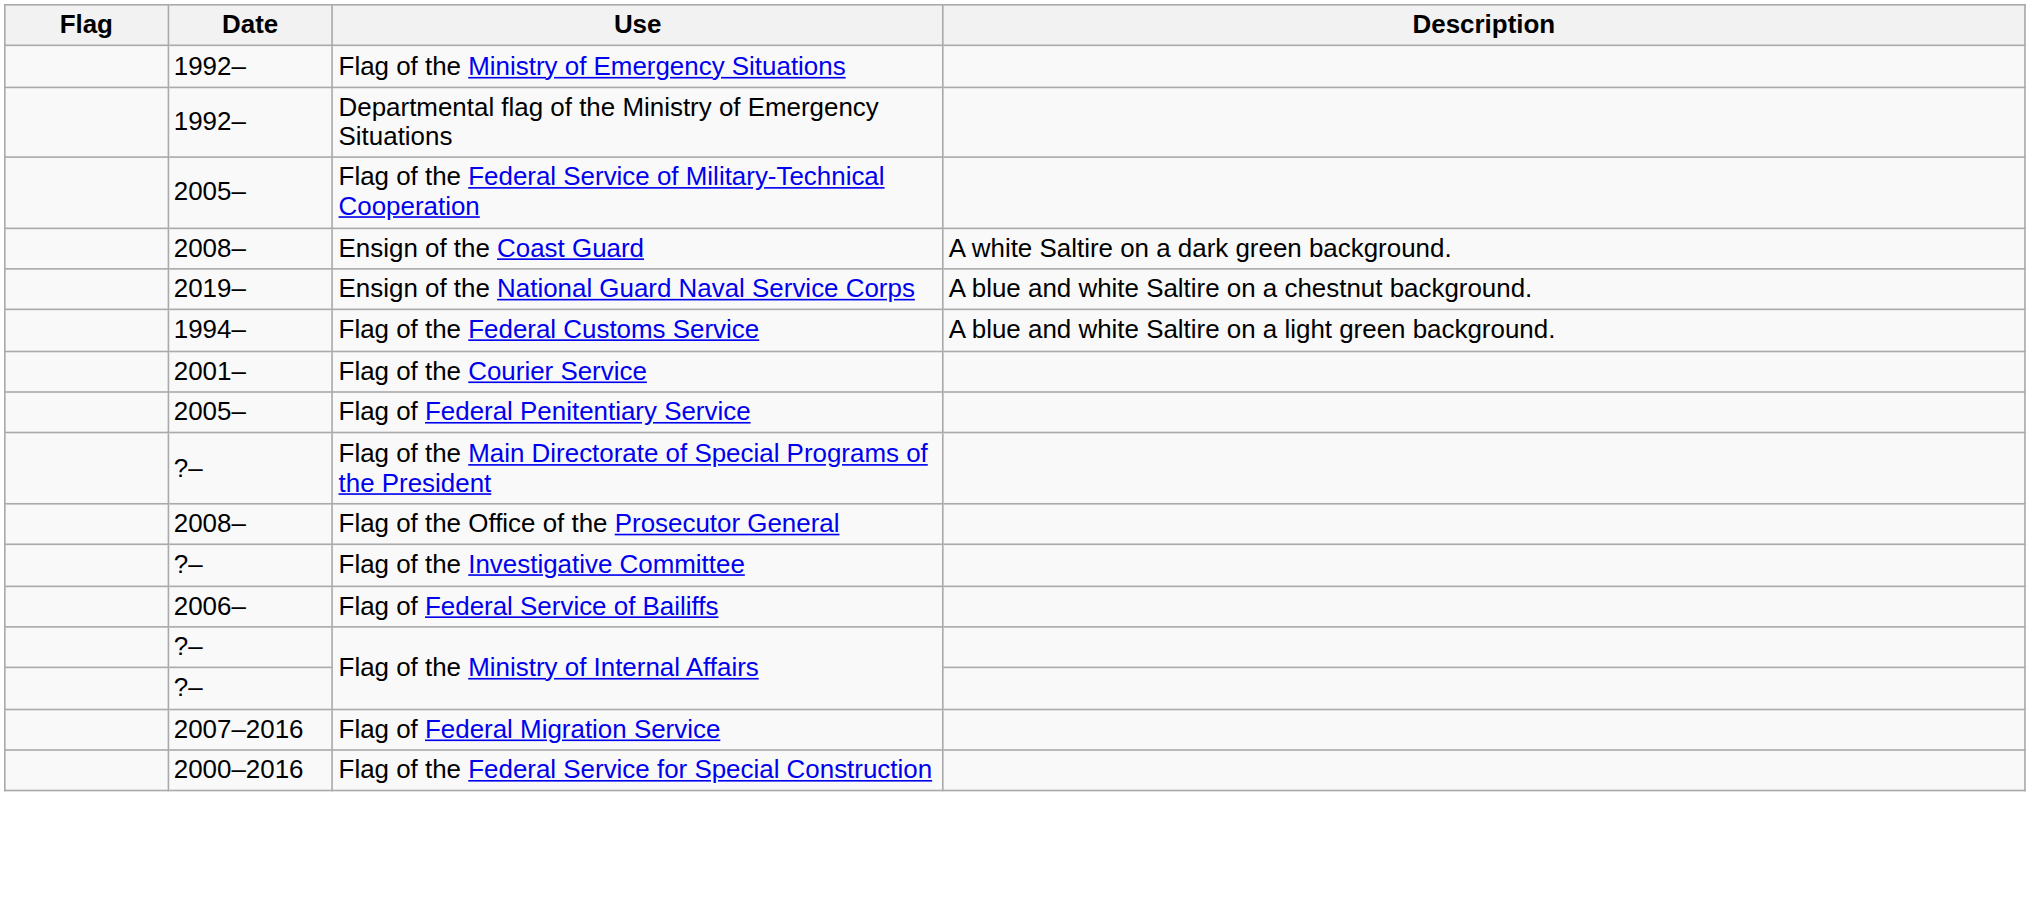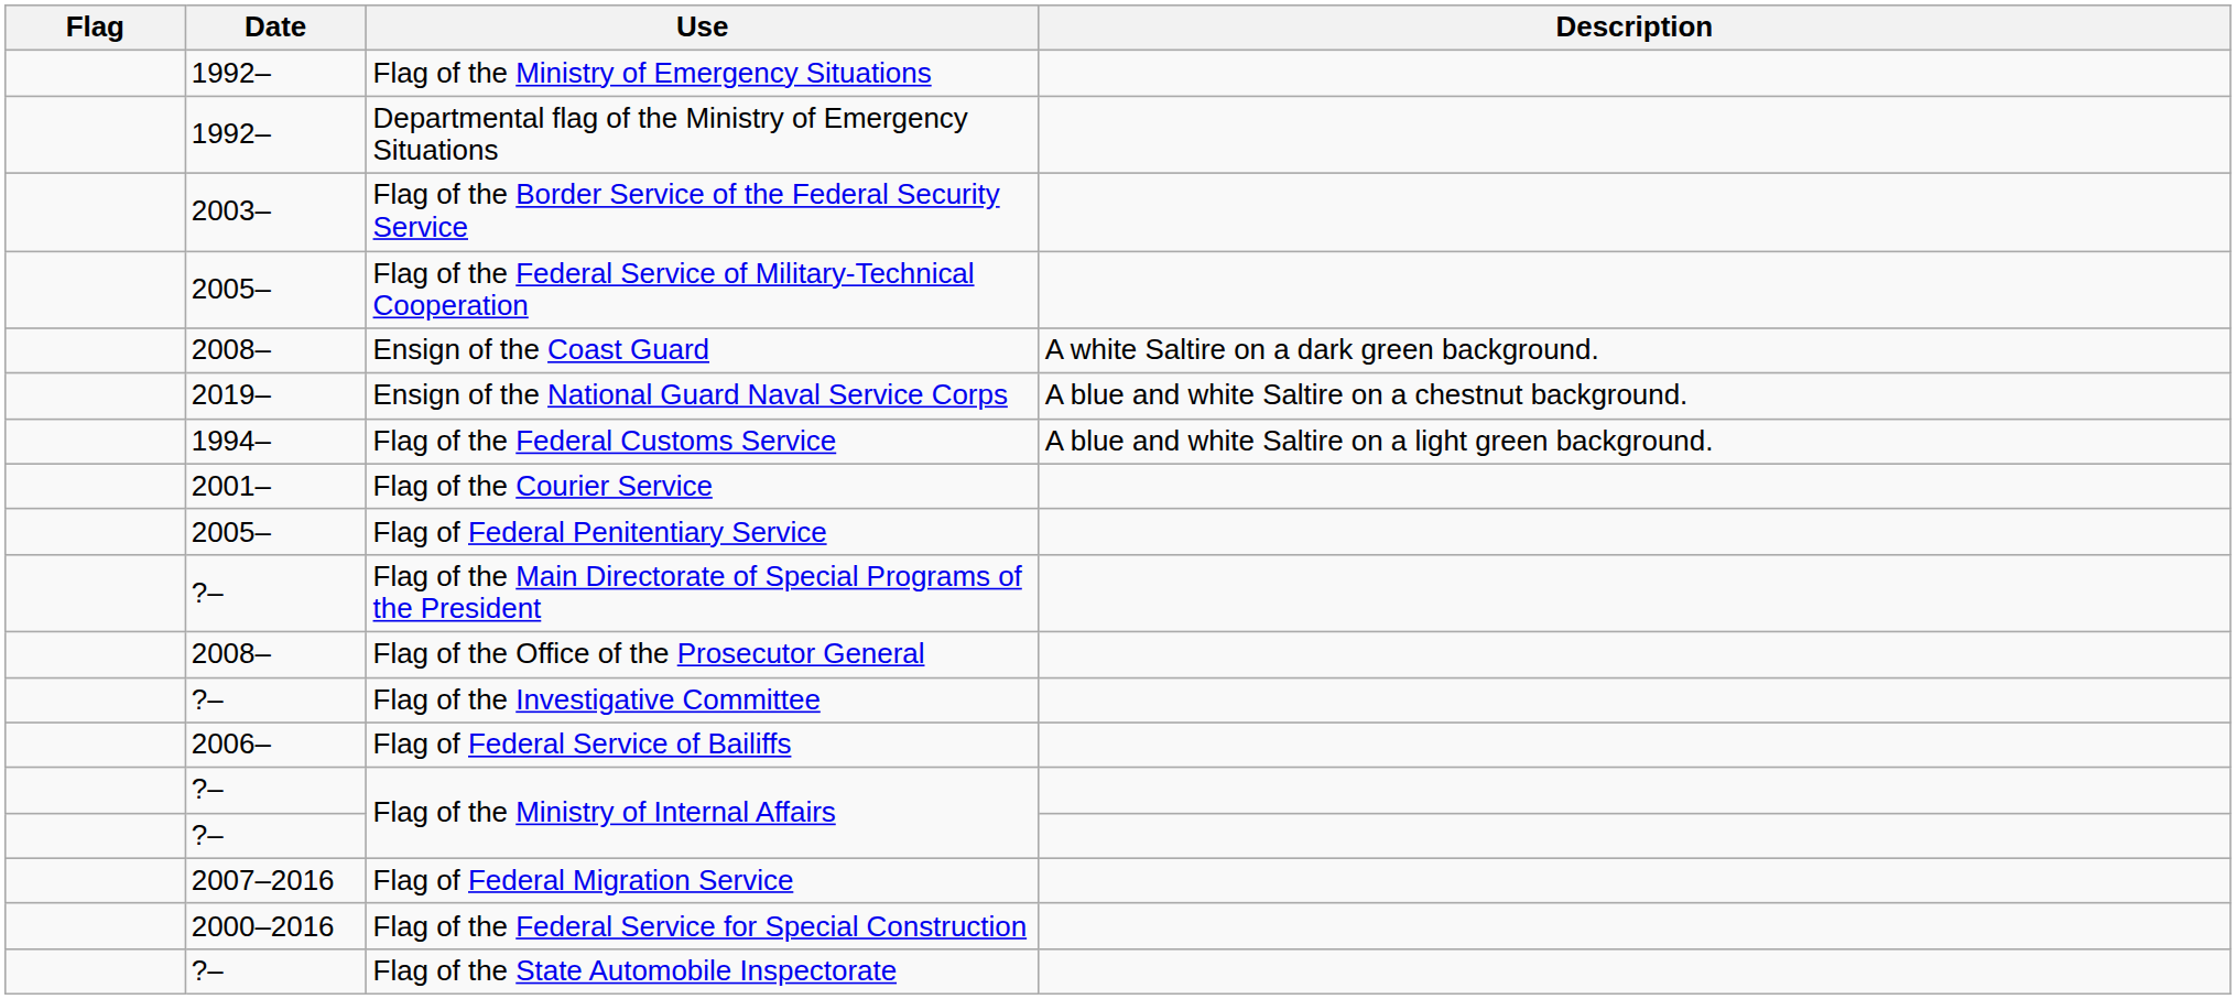+ row: 2003– | Flag of the Border Service of the Federal Security Service
+ row: ?– | Flag of the State Automobile Inspectorate
